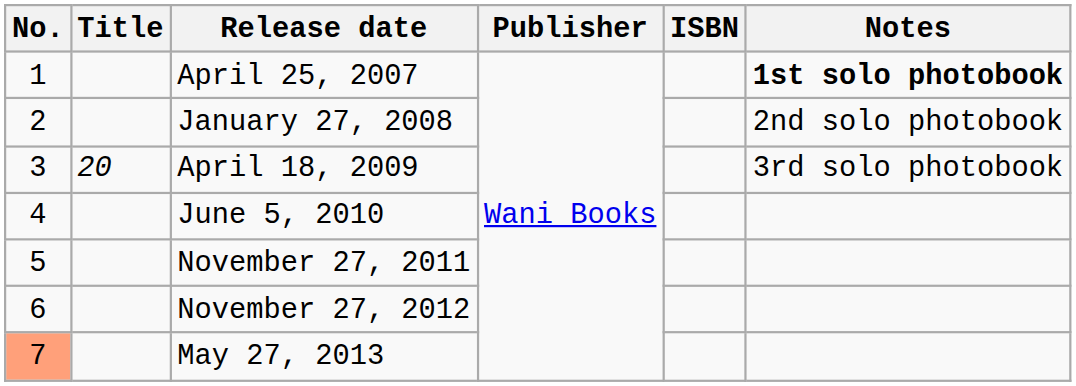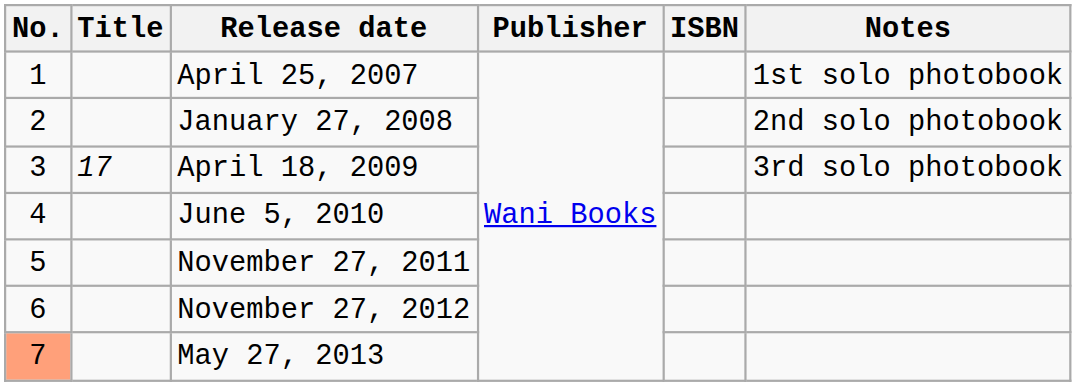April 25, 2007 | Notes: bold -> normal
April 18, 2009 | Title: 20 -> 17
